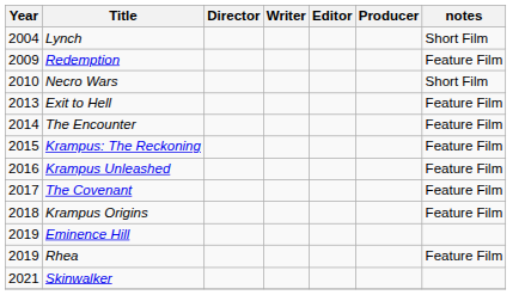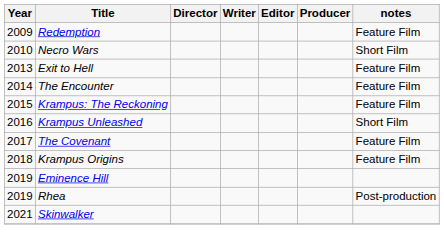- row: 2004 | Lynch | Short Film
Krampus Unleashed | notes: Feature Film -> Short Film
Rhea | notes: Feature Film -> Post-production
